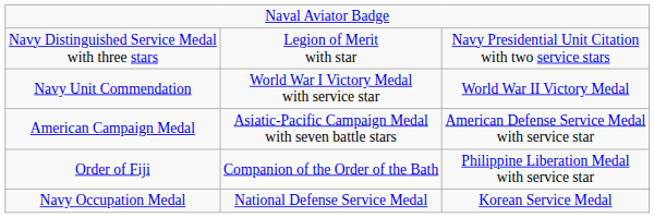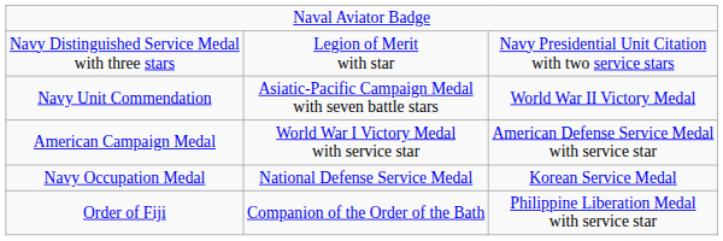Navy Unit Commendation | column 2: World War I Victory Medal with service star -> Asiatic-Pacific Campaign Medal with seven battle stars
American Campaign Medal | column 2: Asiatic-Pacific Campaign Medal with seven battle stars -> World War I Victory Medal with service star
rows swapped: Navy Occupation Medal <-> Order of Fiji
